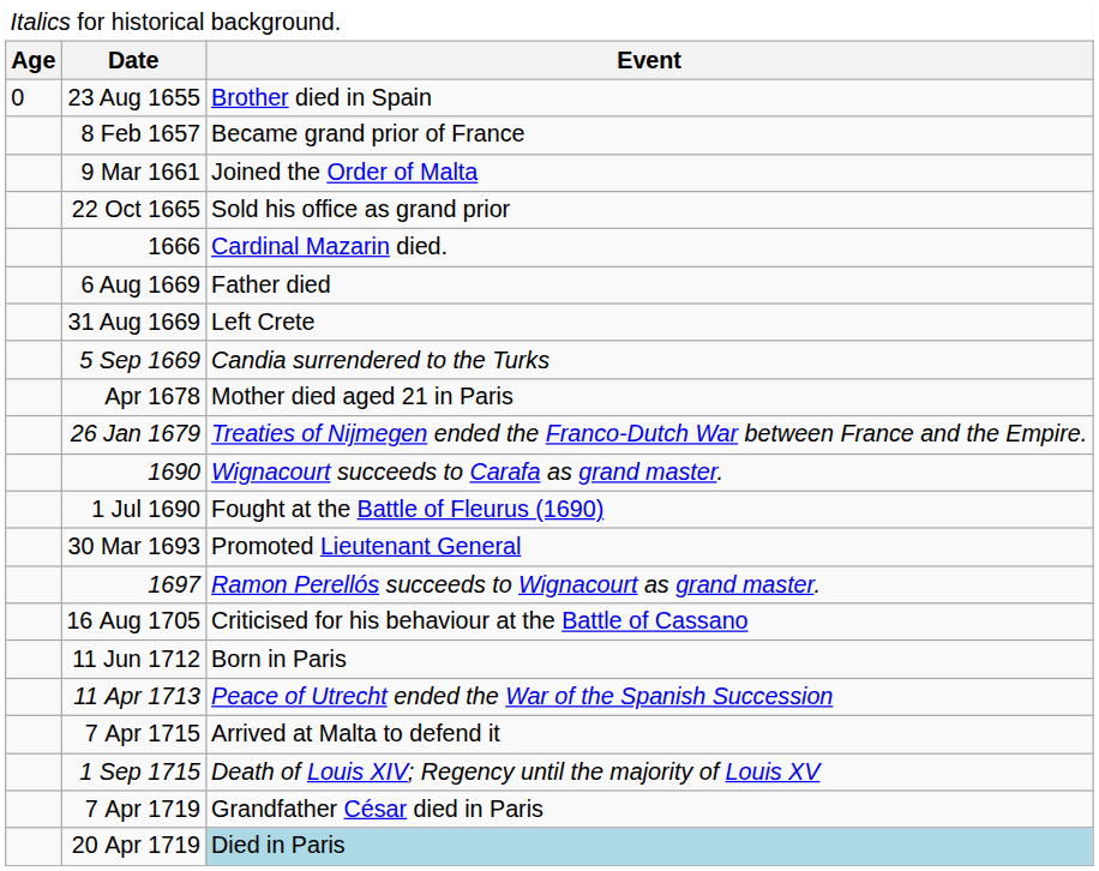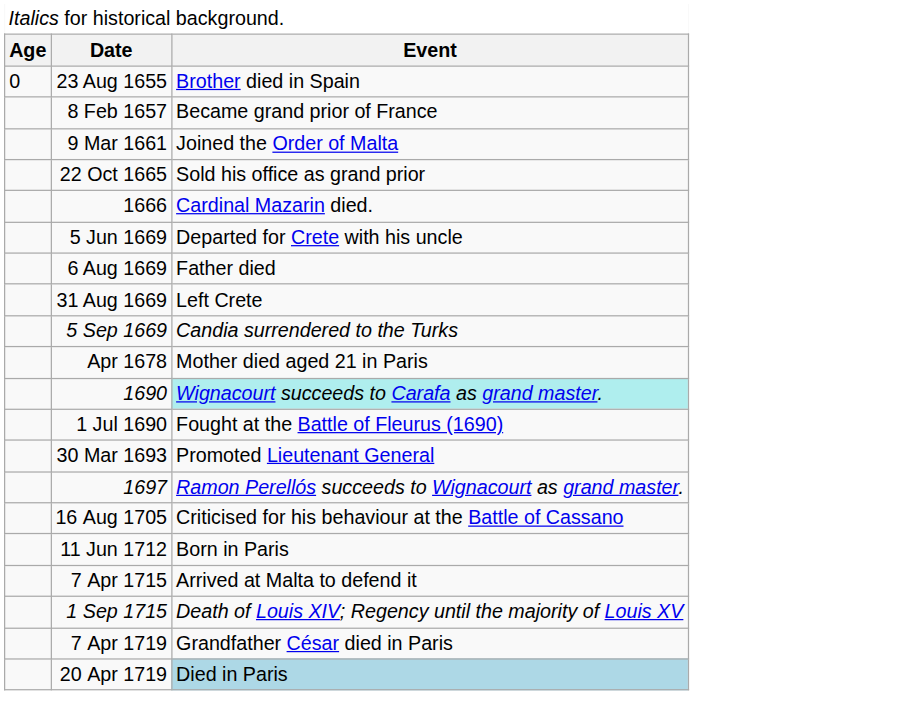+ row: 5 Jun 1669 | Departed for Crete with his uncle
- row: 26 Jan 1679 | Treaties of Nijmegen ended the Franco-Dutch War between France and the Empire.
1690 | column 3: no background -> paleturquoise background
- row: 11 Apr 1713 | Peace of Utrecht ended the War of the Spanish Succession
